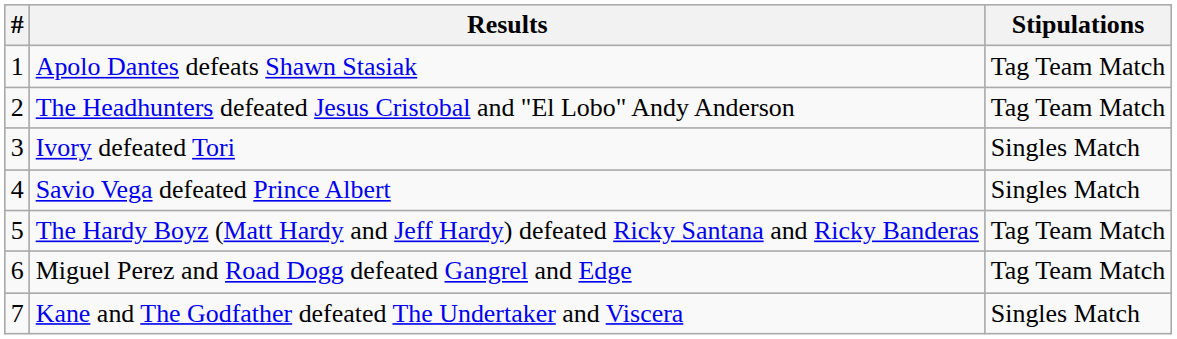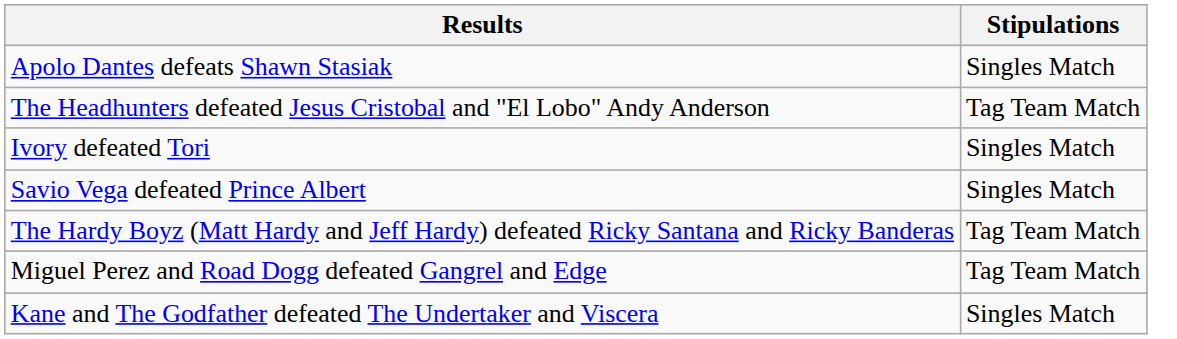- column: # | 1 | 2 | 3 | 4 | 5 | 6 | 7
Apolo Dantes defeats Shawn Stasiak | Stipulations: Tag Team Match -> Singles Match
